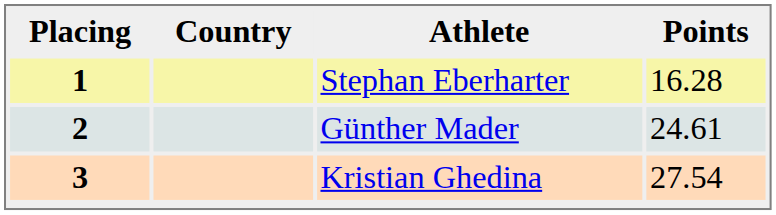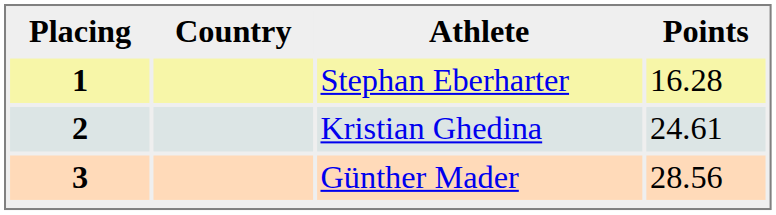2 | Athlete: Günther Mader -> Kristian Ghedina
3 | Athlete: Kristian Ghedina -> Günther Mader
3 | Points: 27.54 -> 28.56
